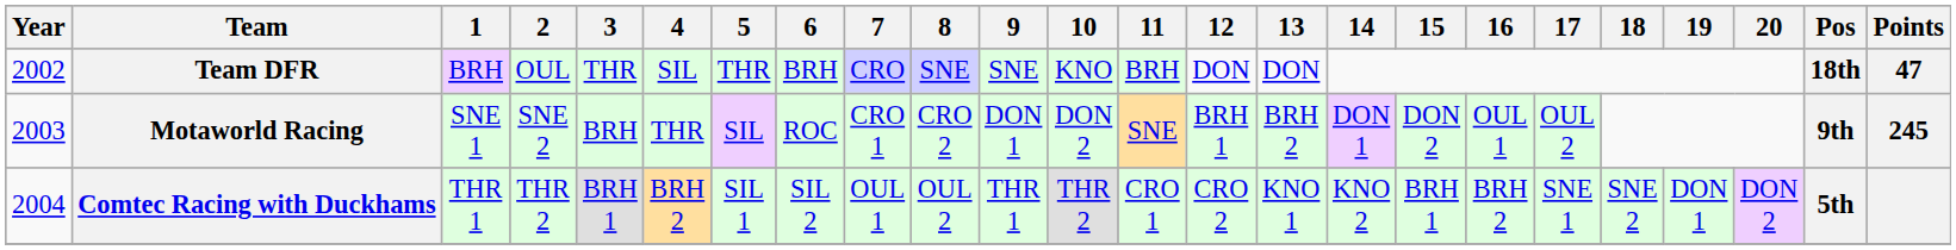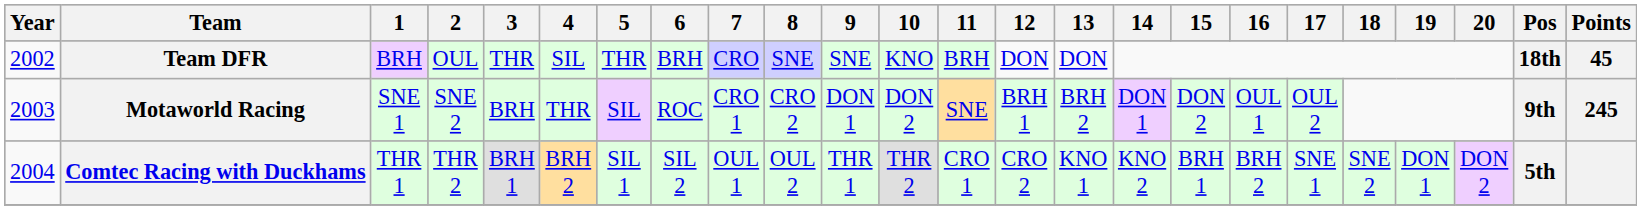Team DFR | Points: 47 -> 45
